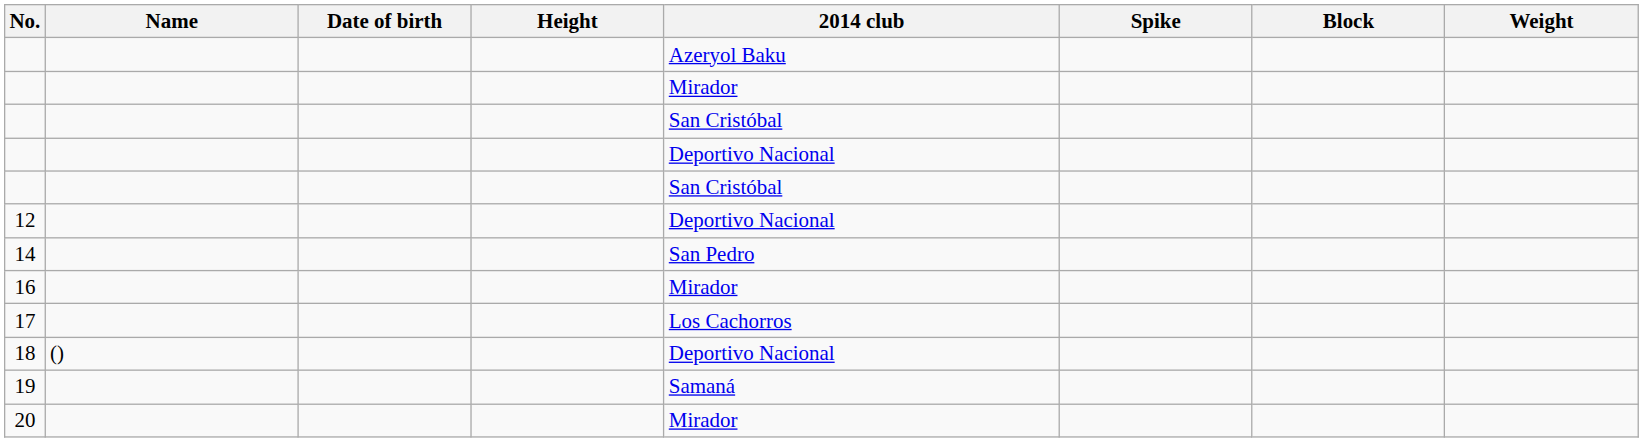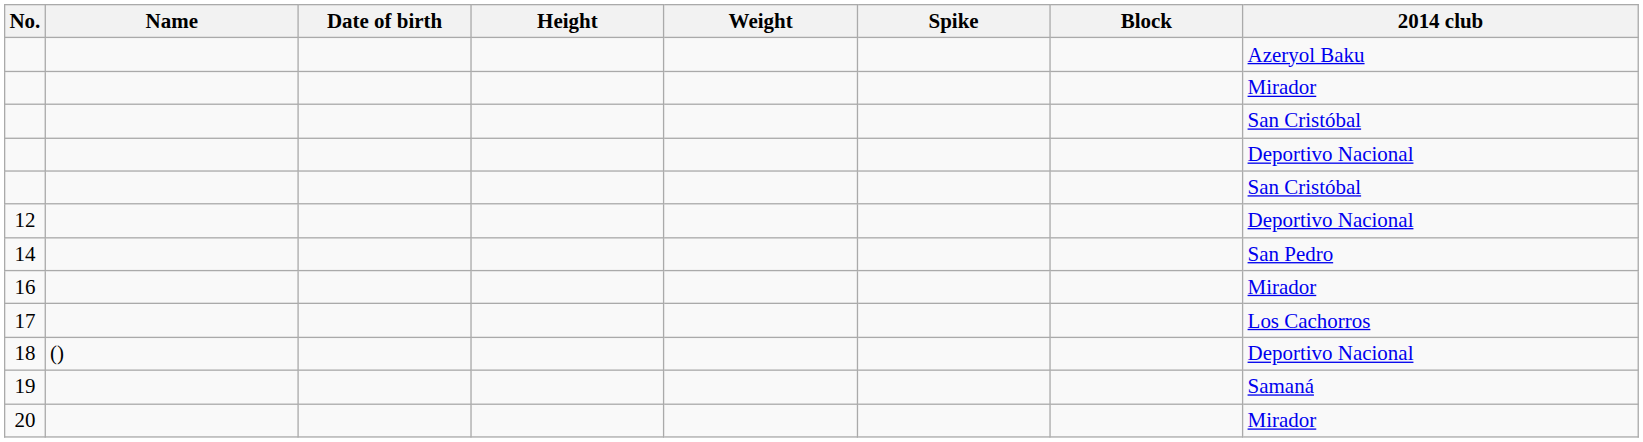columns swapped: Weight <-> 2014 club
